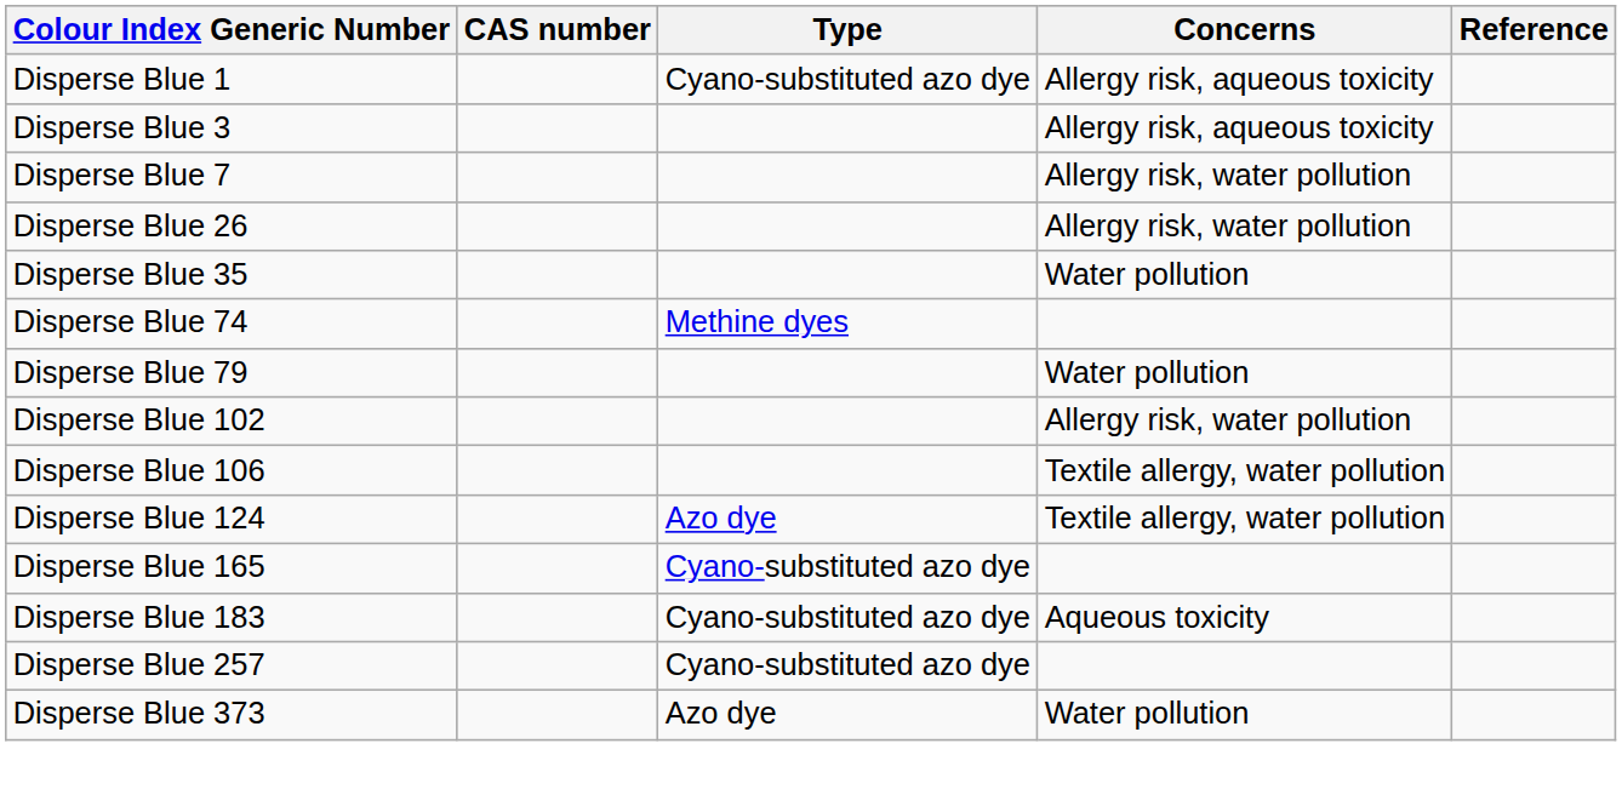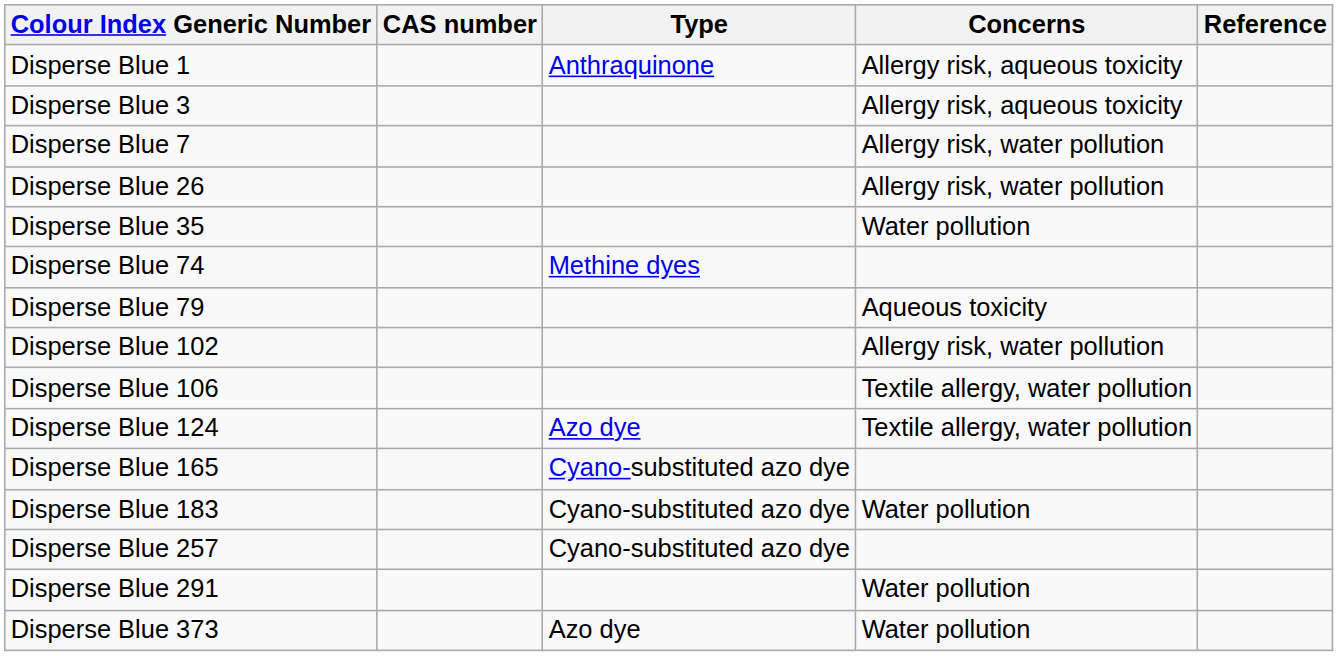Disperse Blue 1 | Type: Cyano-substituted azo dye -> Anthraquinone
Disperse Blue 79 | Concerns: Water pollution -> Aqueous toxicity
Disperse Blue 183 | Concerns: Aqueous toxicity -> Water pollution
+ row: Disperse Blue 291 | Water pollution
